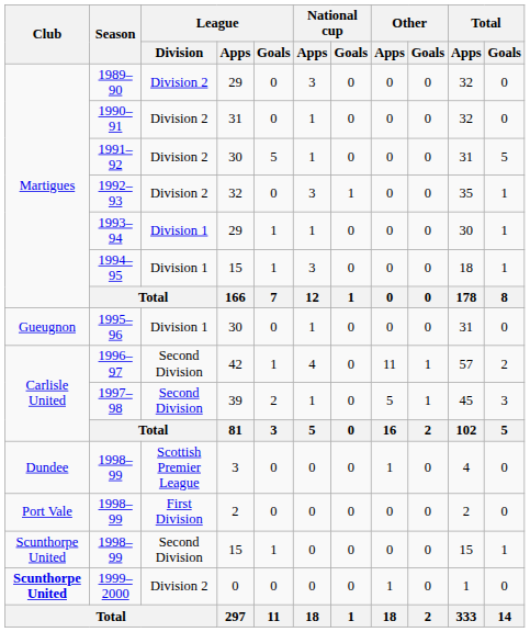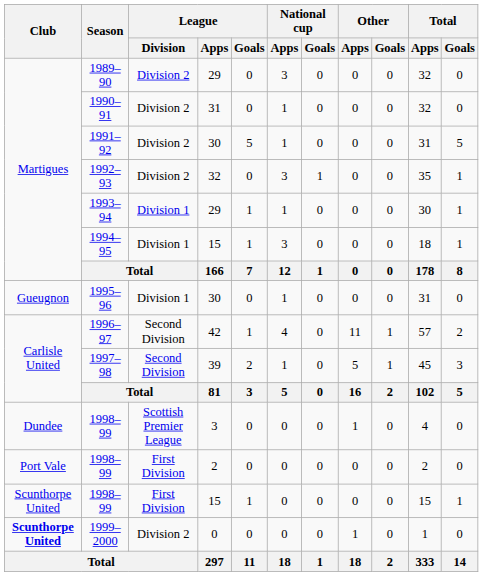1998–99 / 15 | League / Division: Second Division -> First Division
